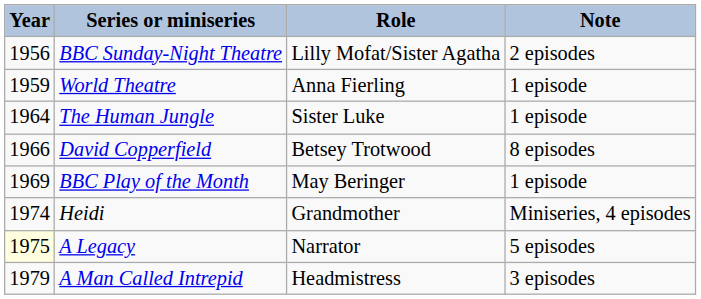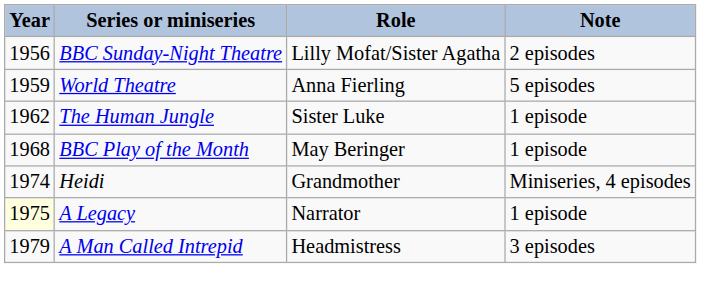World Theatre | Note: 1 episode -> 5 episodes
The Human Jungle | Year: 1964 -> 1962
- row: 1966 | David Copperfield | Betsey Trotwood | 8 episodes
BBC Play of the Month | Year: 1969 -> 1968
A Legacy | Note: 5 episodes -> 1 episode
